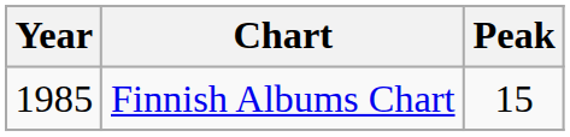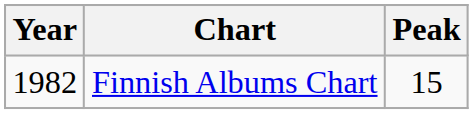Finnish Albums Chart | Year: 1985 -> 1982
